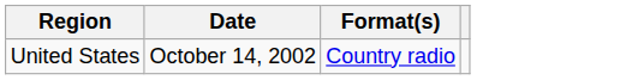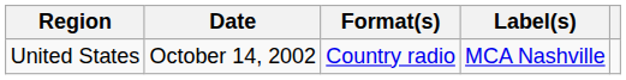+ column: Label(s) | MCA Nashville
